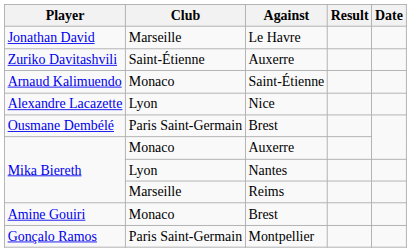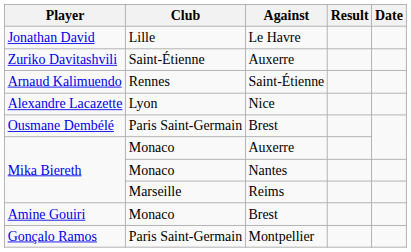Jonathan David | Club: Marseille -> Lille
Arnaud Kalimuendo | Club: Monaco -> Rennes
Mika Biereth / Nantes | Club: Lyon -> Monaco
